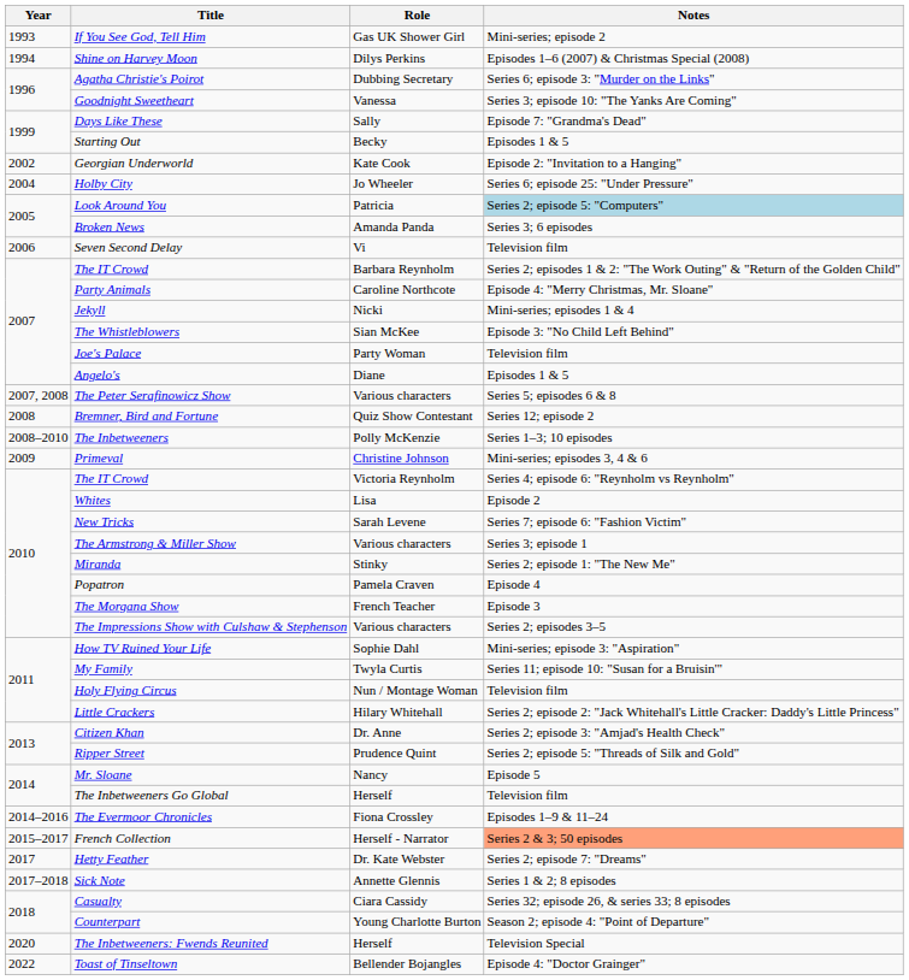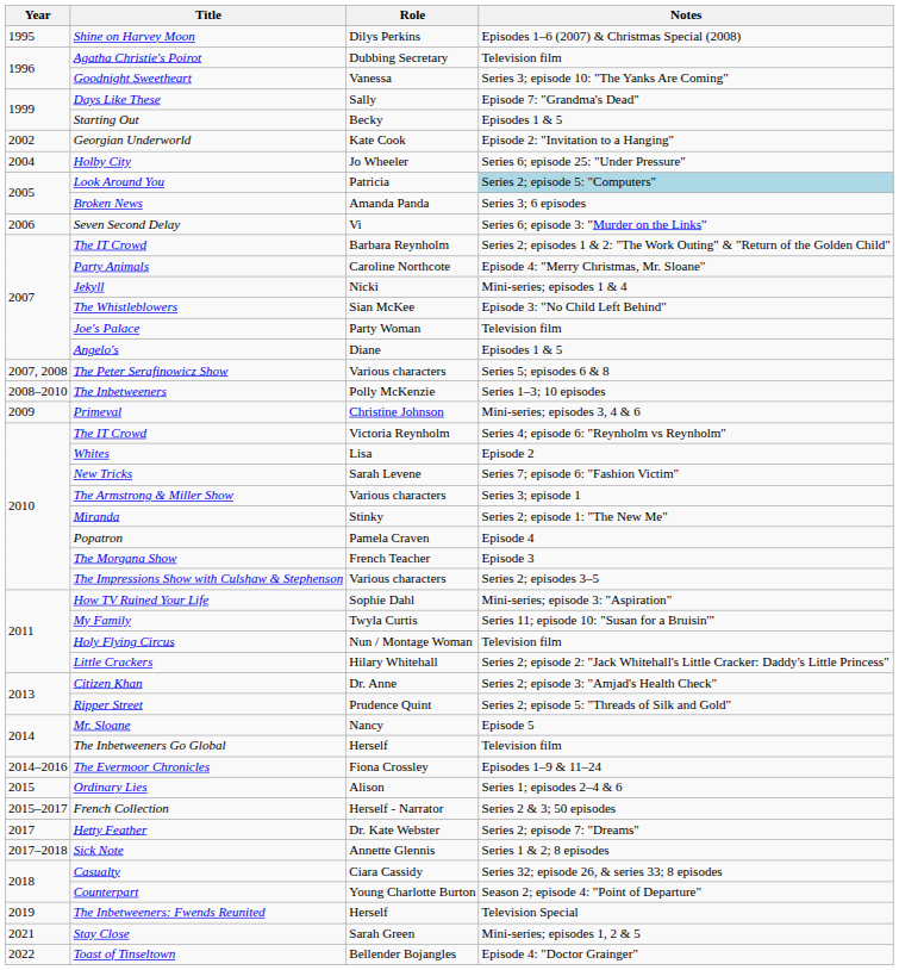- row: 1993 | If You See God, Tell Him | Gas UK Shower Girl | Mini-series; episode 2
Shine on Harvey Moon | Year: 1994 -> 1995
Agatha Christie's Poirot | Notes: Series 6; episode 3: "Murder on the Links" -> Television film
Seven Second Delay | Notes: Television film -> Series 6; episode 3: "Murder on the Links"
- row: 2008 | Bremner, Bird and Fortune | Quiz Show Contestant | Series 12; episode 2
+ row: 2015 | Ordinary Lies | Alison | Series 1; episodes 2–4 & 6
French Collection | Notes: lightsalmon background -> no background
The Inbetweeners: Fwends Reunited | Year: 2020 -> 2019
+ row: 2021 | Stay Close | Sarah Green | Mini-series; episodes 1, 2 & 5
